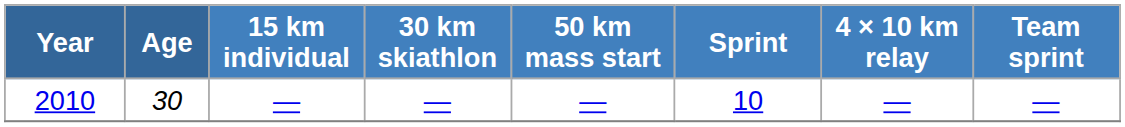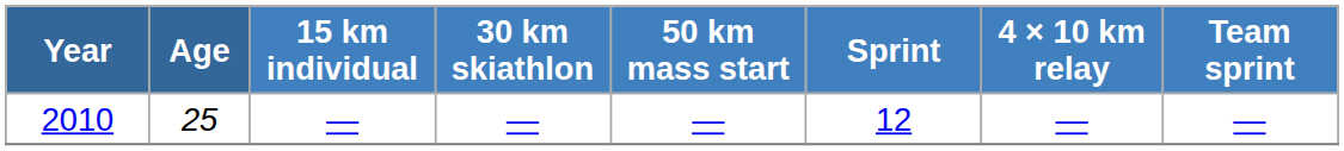2010 | Age: 30 -> 25
2010 | Sprint: 10 -> 12
